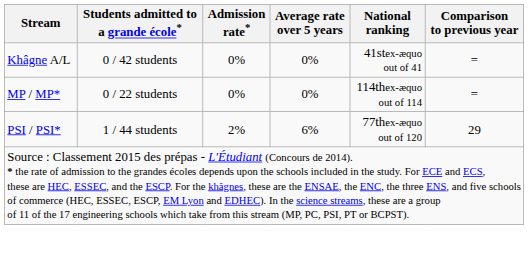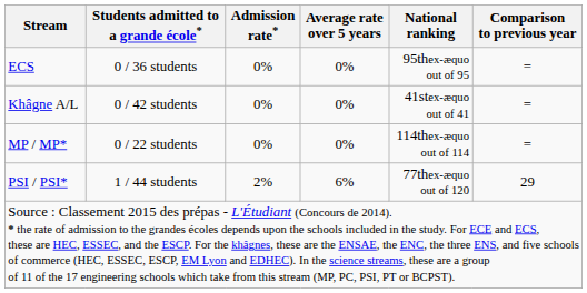+ row: ECS | 0 / 36 students | 0% | 0% | 95thex-æquo out of 95 | =
